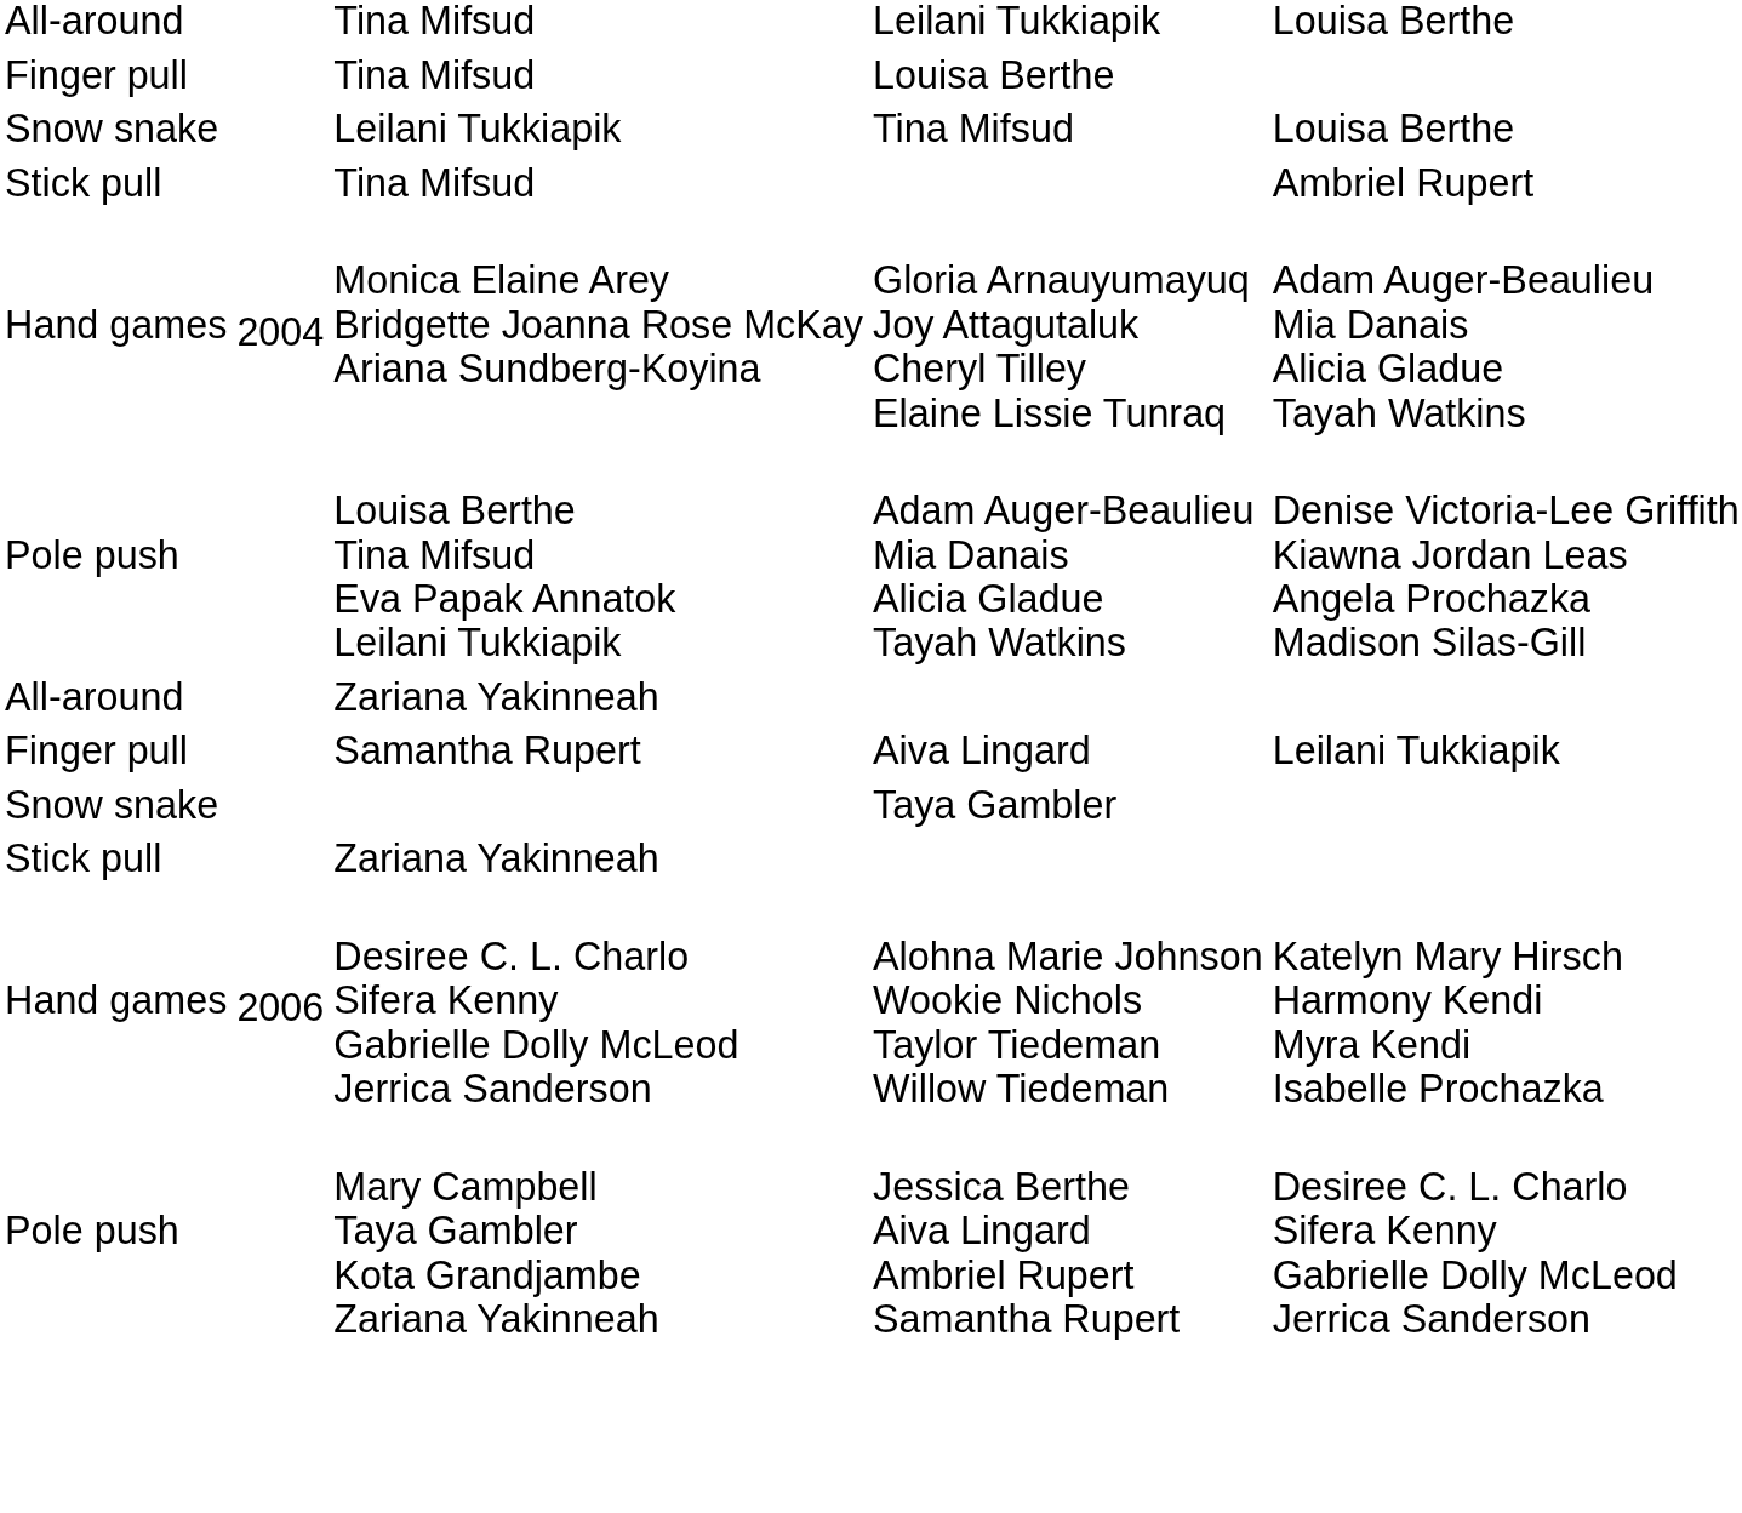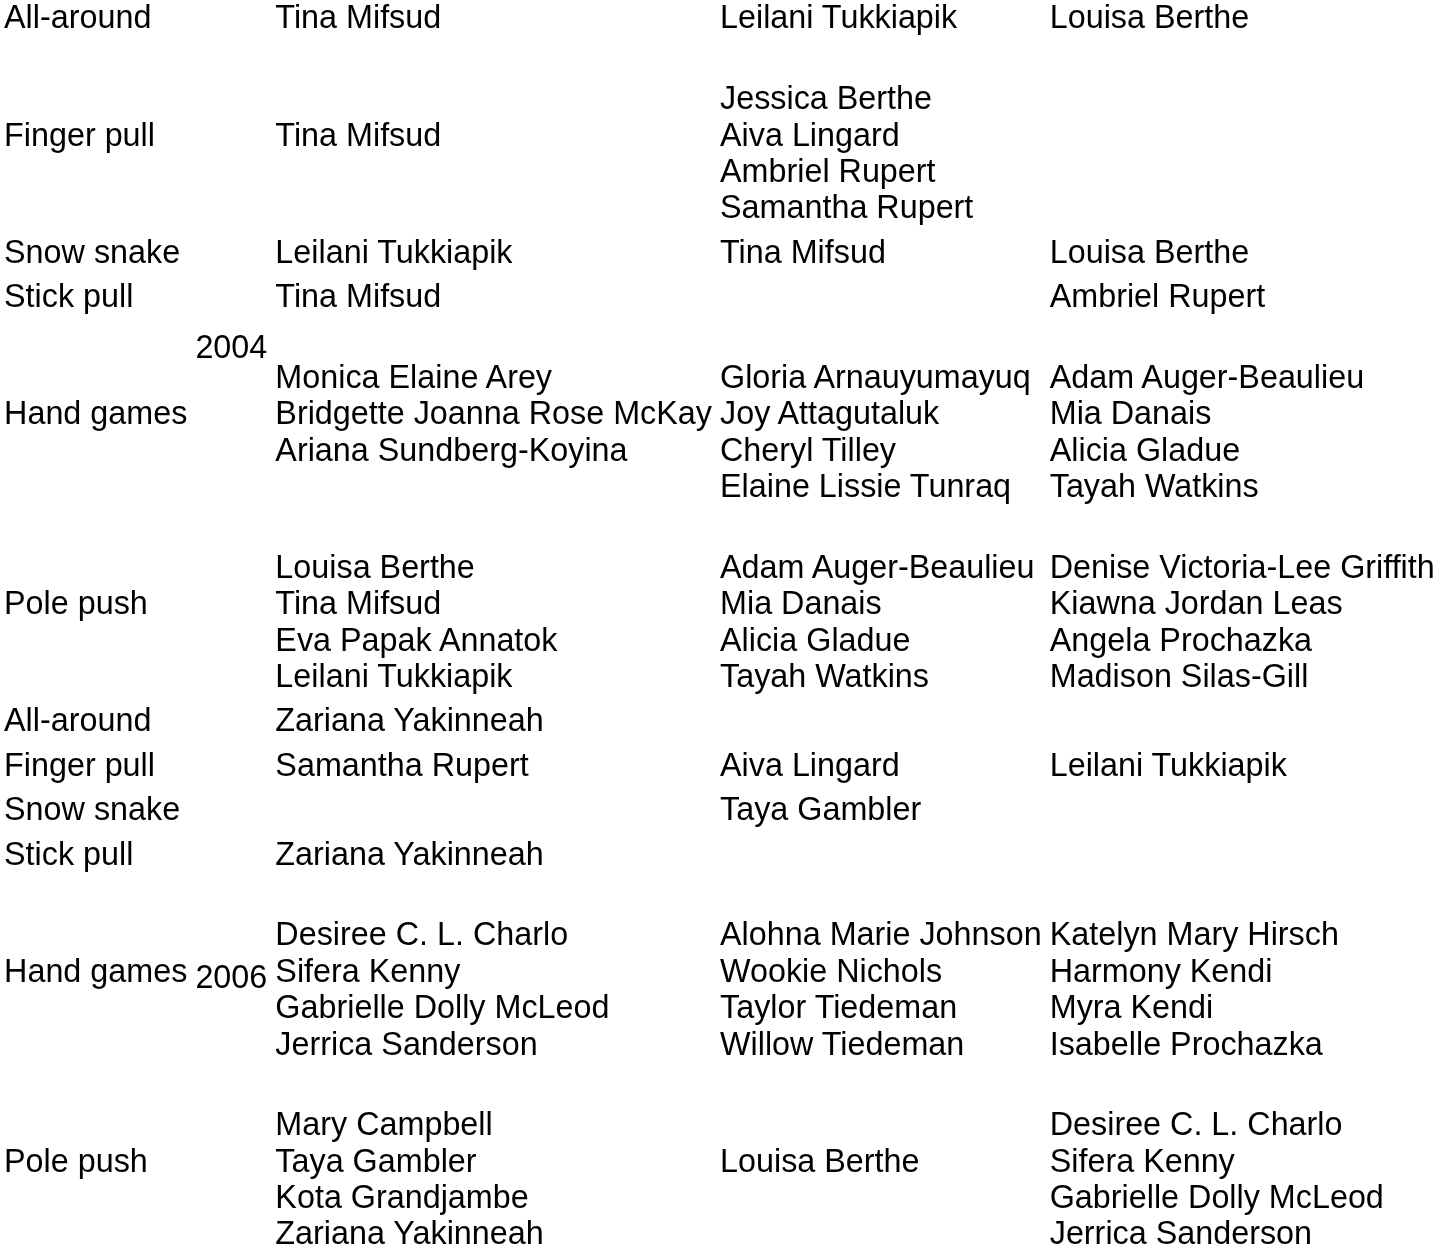Finger pull / Tina Mifsud | column 4: Louisa Berthe -> Jessica Berthe Aiva Lingard Ambriel Rupert Samantha Rupert
Mary Campbell Taya Gambler Kota Grandjambe Zariana Yakinneah | column 4: Jessica Berthe Aiva Lingard Ambriel Rupert Samantha Rupert -> Louisa Berthe
